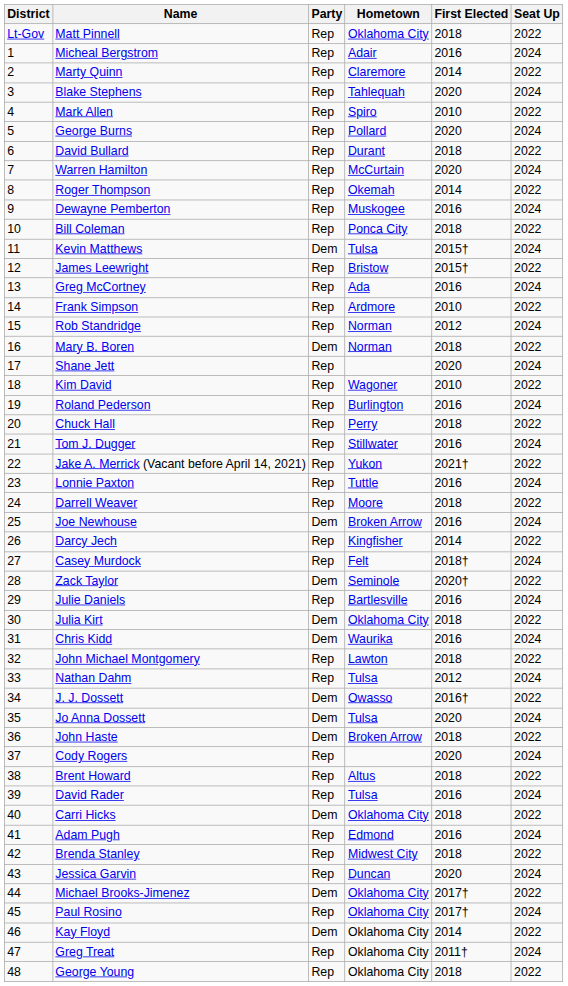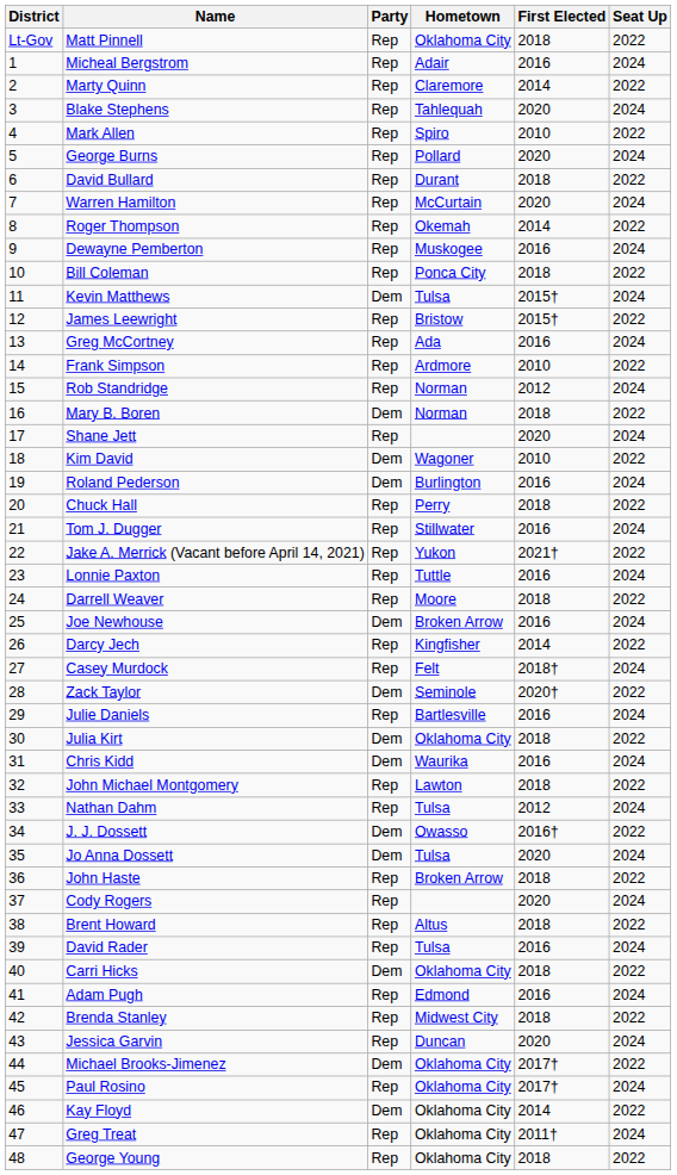Kim David | Party: Rep -> Dem
Roland Pederson | Party: Rep -> Dem
John Haste | Party: Dem -> Rep
